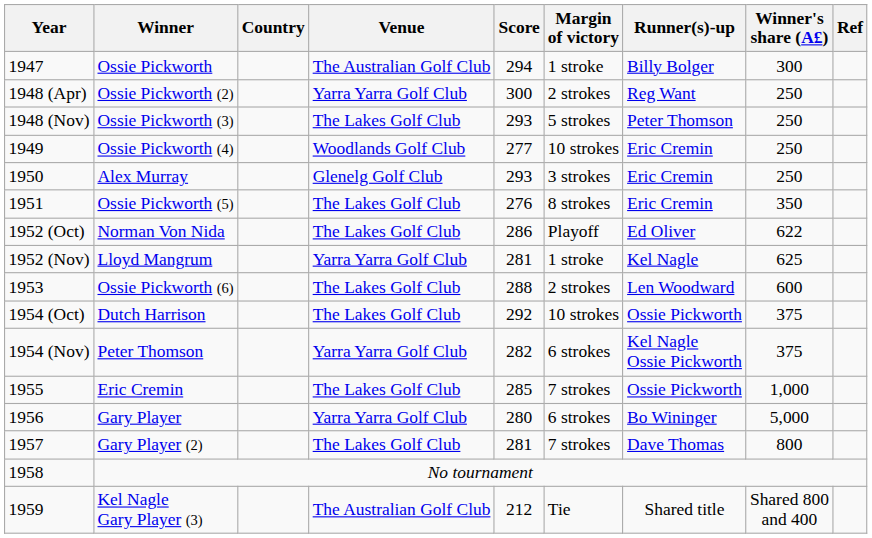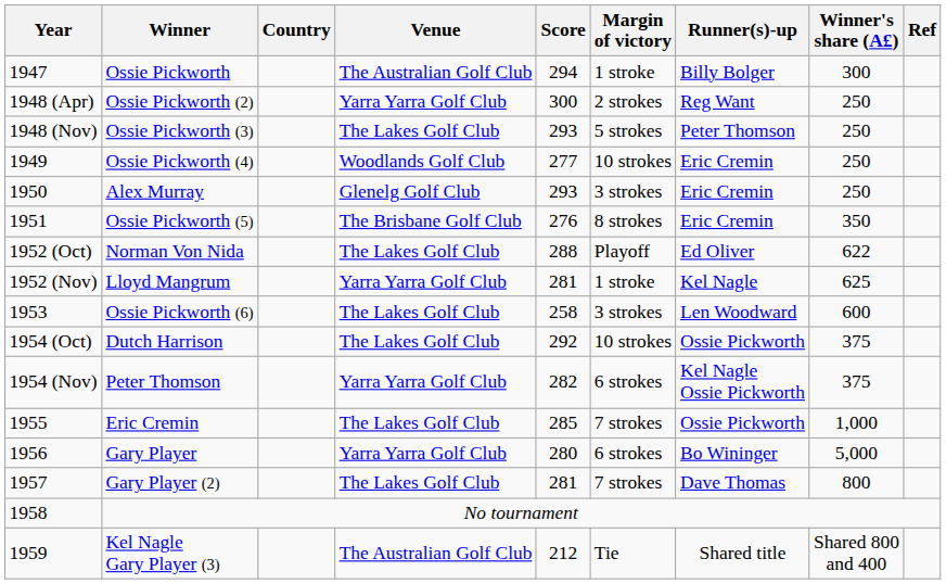Ossie Pickworth (5) | Venue: The Lakes Golf Club -> The Brisbane Golf Club
Norman Von Nida | Score: 286 -> 288
Ossie Pickworth (6) | Score: 288 -> 258
Ossie Pickworth (6) | Margin of victory: 2 strokes -> 3 strokes
